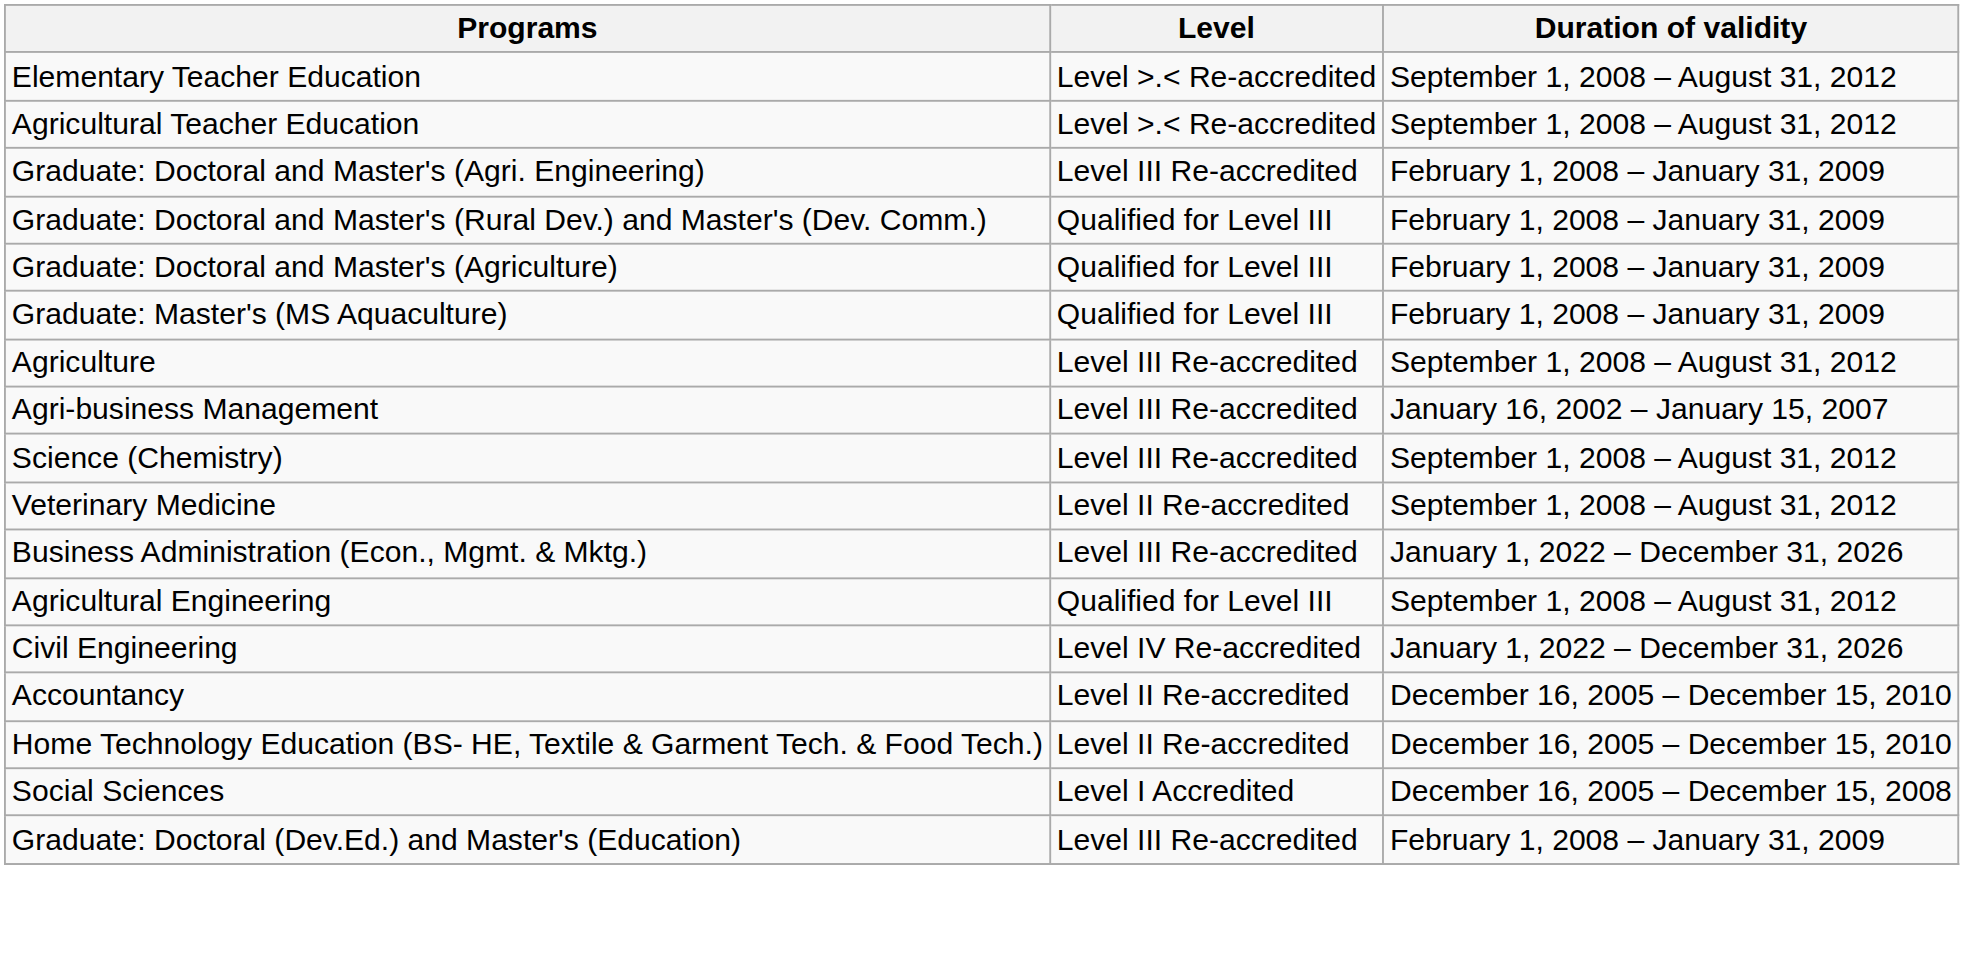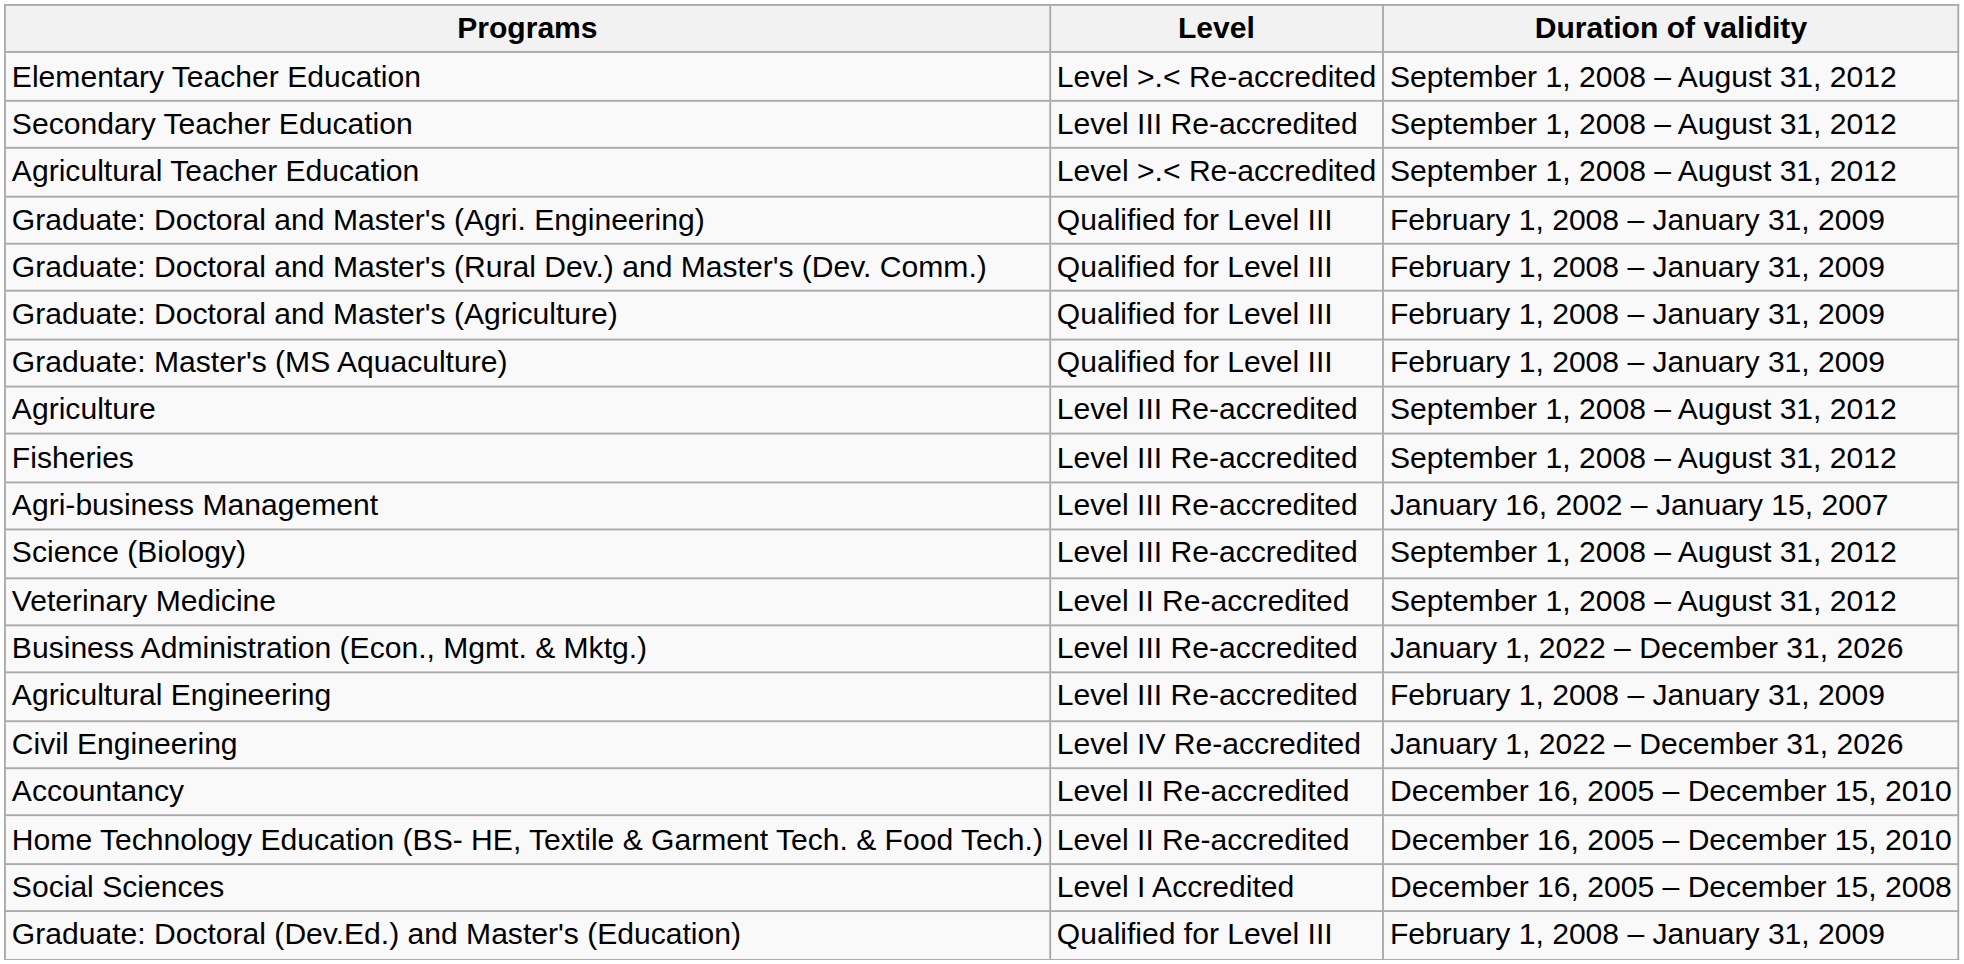+ row: Secondary Teacher Education | Level III Re-accredited | September 1, 2008 – August 31, 2012
Graduate: Doctoral and Master's (Agri. Engineering) | Level: Level III Re-accredited -> Qualified for Level III
+ row: Fisheries | Level III Re-accredited | September 1, 2008 – August 31, 2012
- row: Science (Chemistry) | Level III Re-accredited | September 1, 2008 – August 31, 2012
+ row: Science (Biology) | Level III Re-accredited | September 1, 2008 – August 31, 2012
Agricultural Engineering | Level: Qualified for Level III -> Level III Re-accredited
Agricultural Engineering | Duration of validity: September 1, 2008 – August 31, 2012 -> February 1, 2008 – January 31, 2009
Graduate: Doctoral (Dev.Ed.) and Master's (Education) | Level: Level III Re-accredited -> Qualified for Level III
